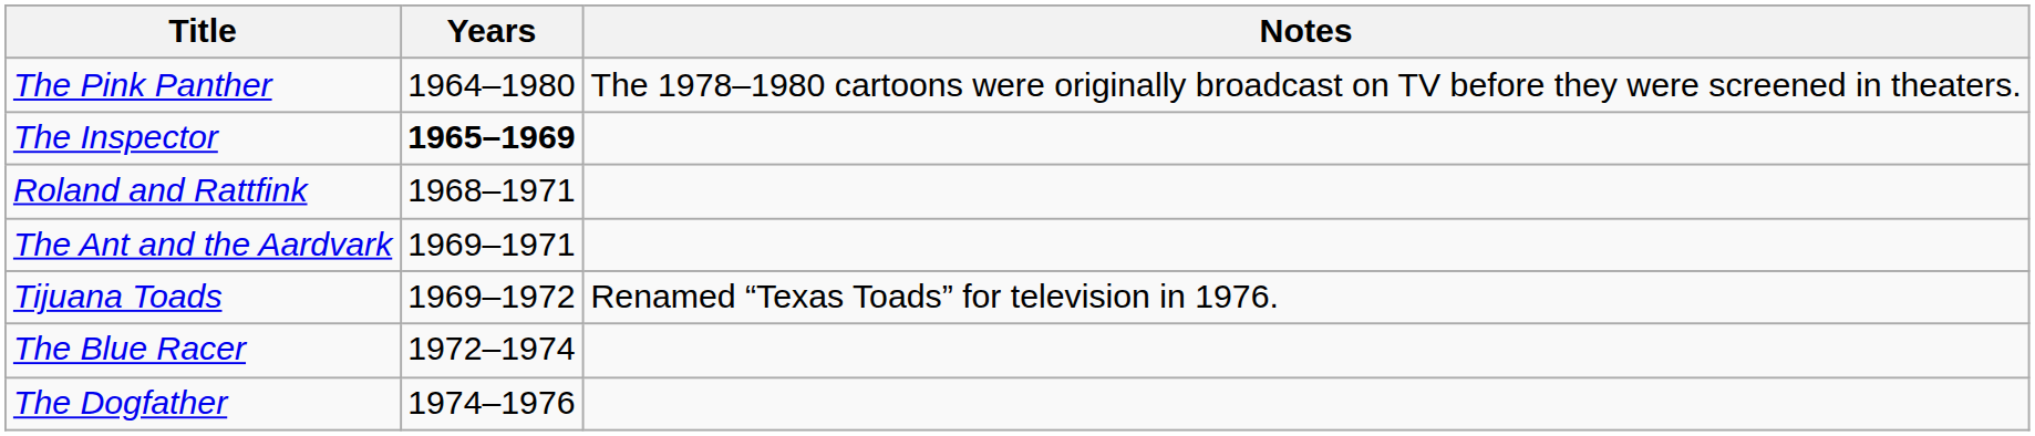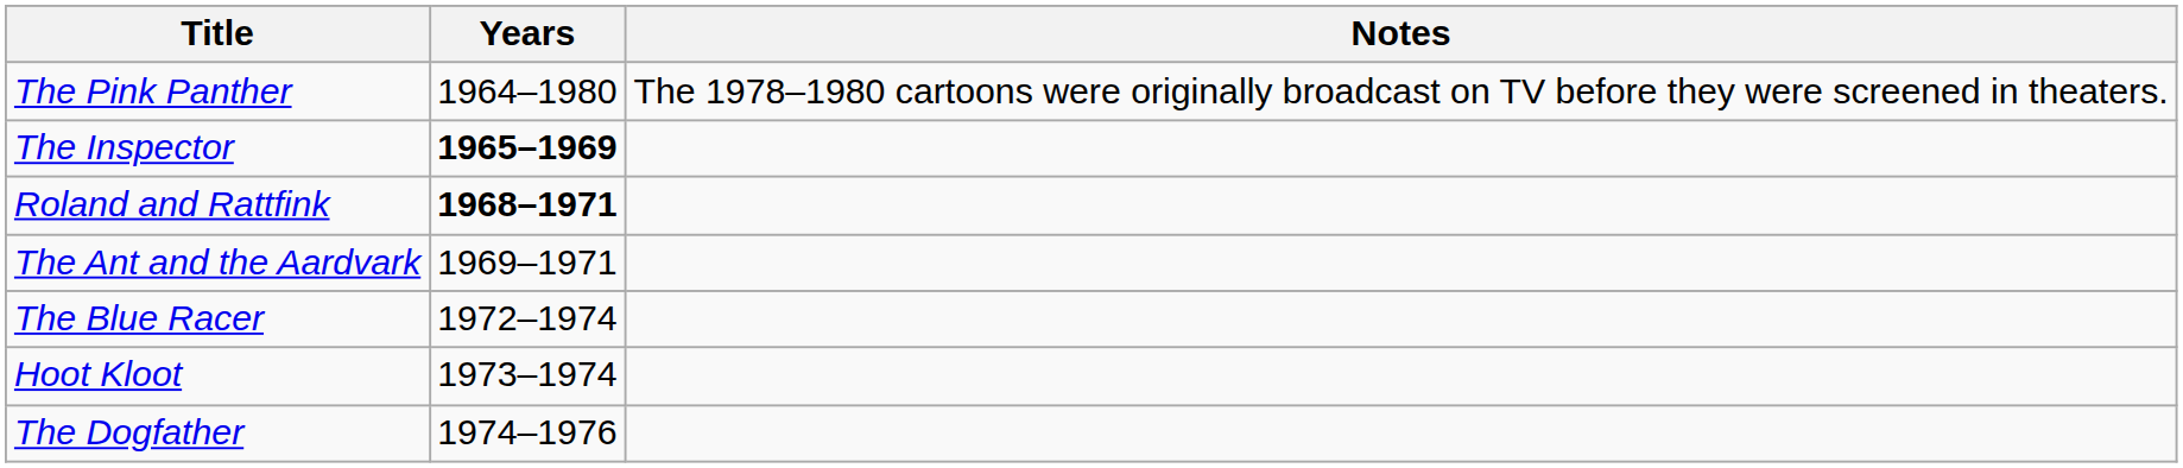Roland and Rattfink | Years: normal -> bold
- row: Tijuana Toads | 1969–1972 | Renamed “Texas Toads” for television in 1976.
+ row: Hoot Kloot | 1973–1974
